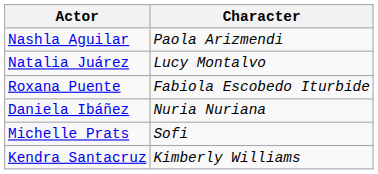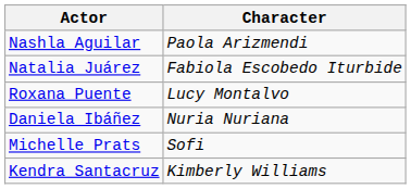Natalia Juárez | Character: Lucy Montalvo -> Fabiola Escobedo Iturbide
Roxana Puente | Character: Fabiola Escobedo Iturbide -> Lucy Montalvo
